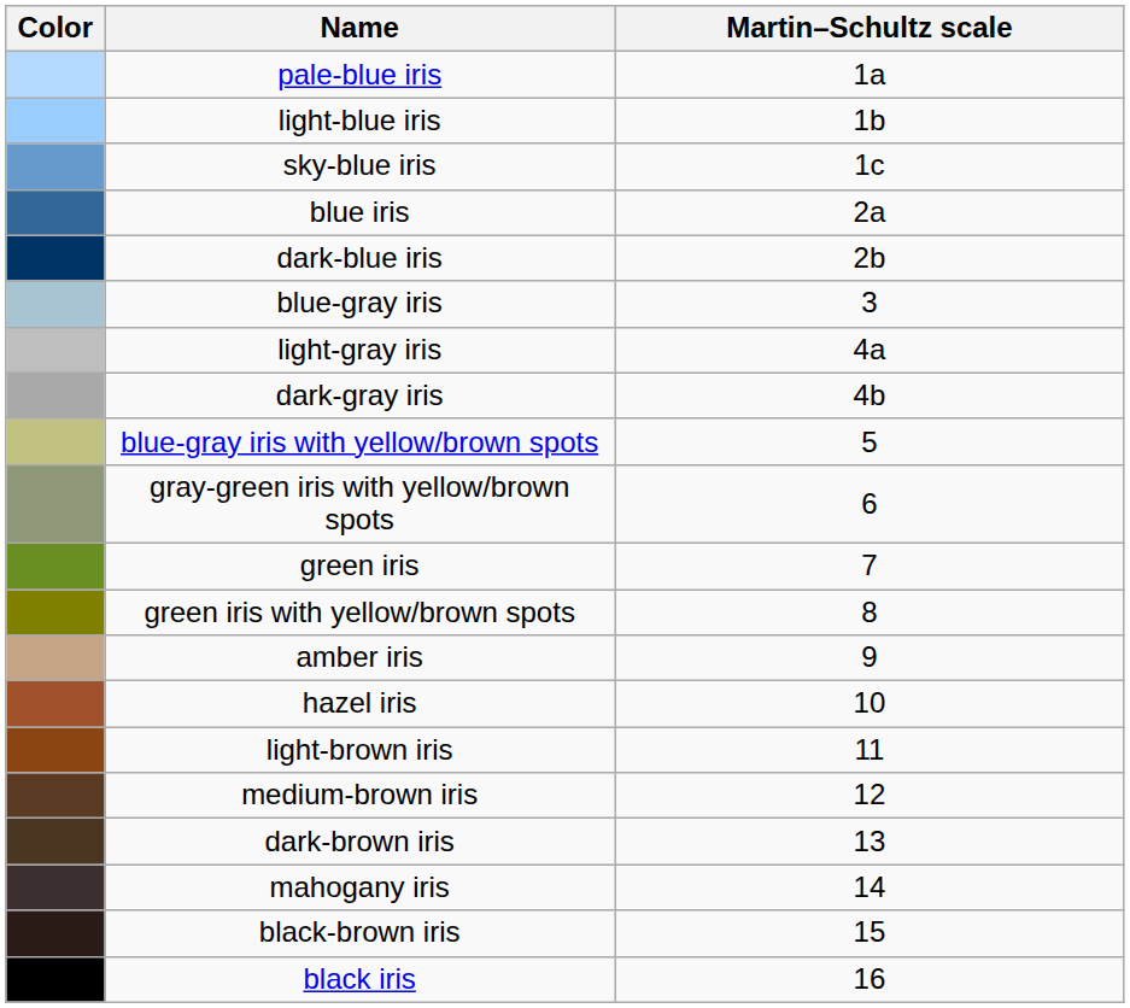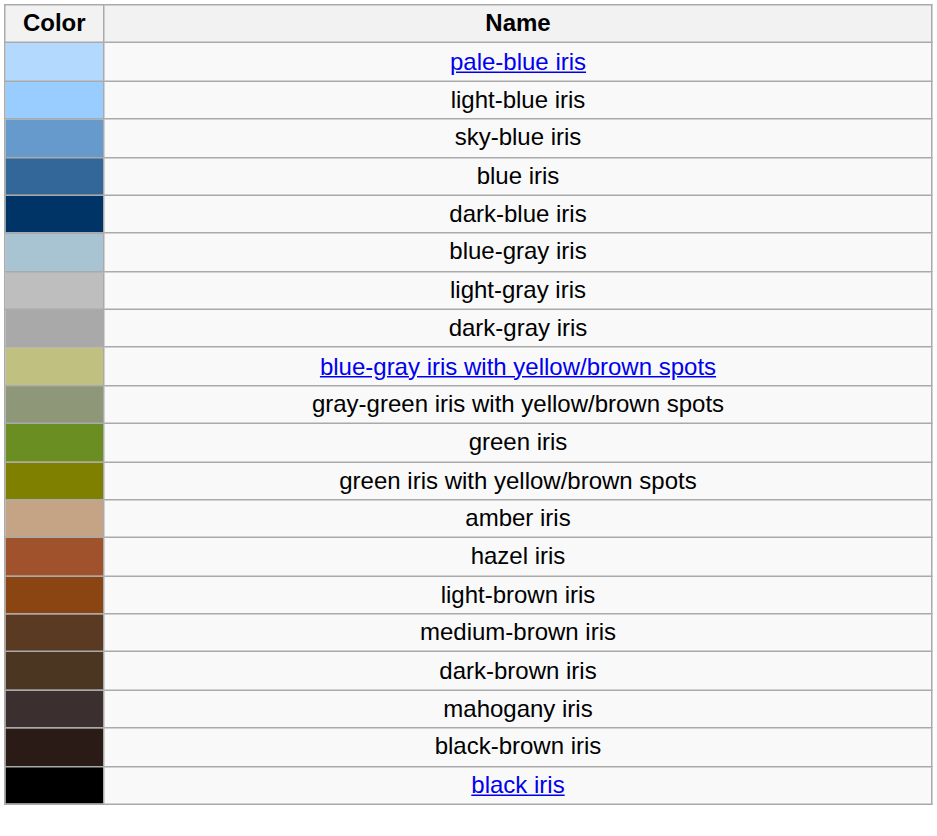- column: Martin–Schultz scale | 1a | 1b | 1c | 2a | 2b | 3 | 4a | 4b | 5 | 6 | 7 | 8 | 9 | 10 | 11 | 12 | 13 | 14 | 15 | 16
